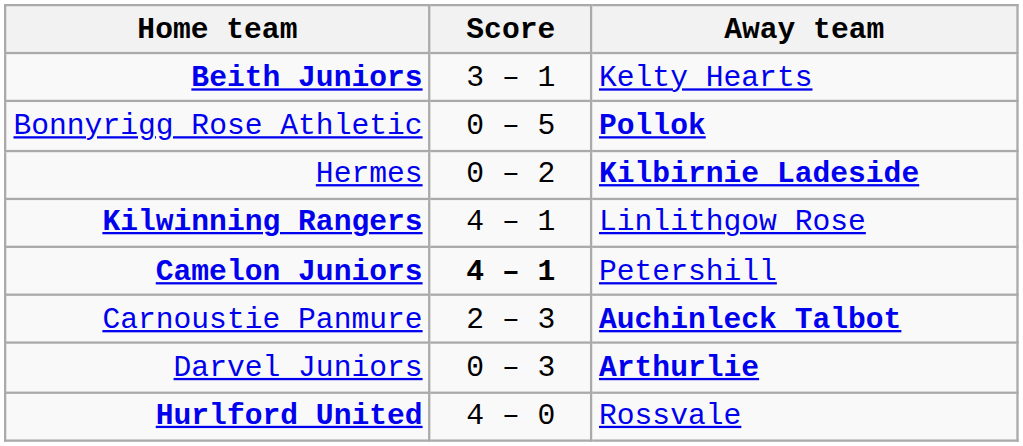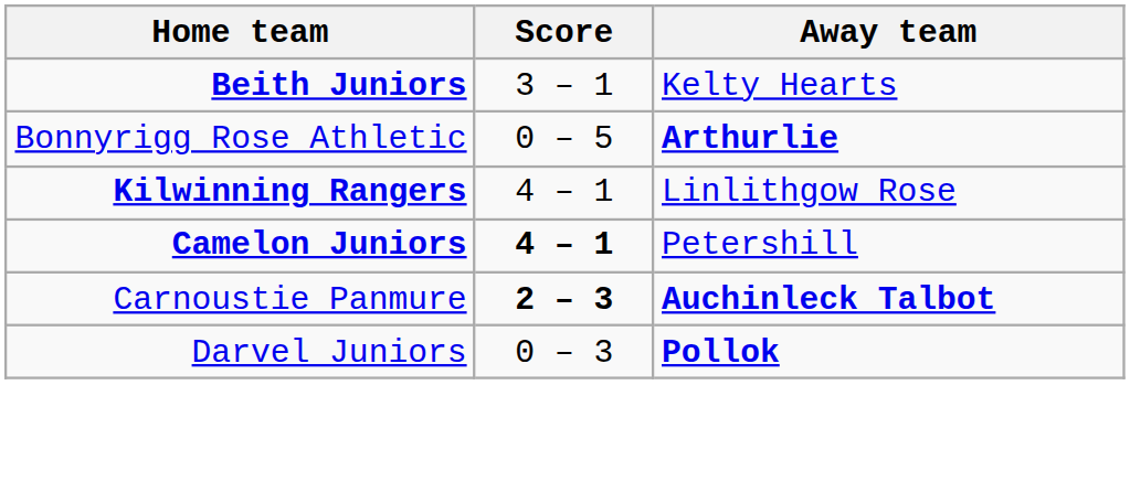Bonnyrigg Rose Athletic | Away team: Pollok -> Arthurlie
- row: Hermes | 0 – 2 | Kilbirnie Ladeside
Carnoustie Panmure | Score: normal -> bold
Darvel Juniors | Away team: Arthurlie -> Pollok
- row: Hurlford United | 4 – 0 | Rossvale
